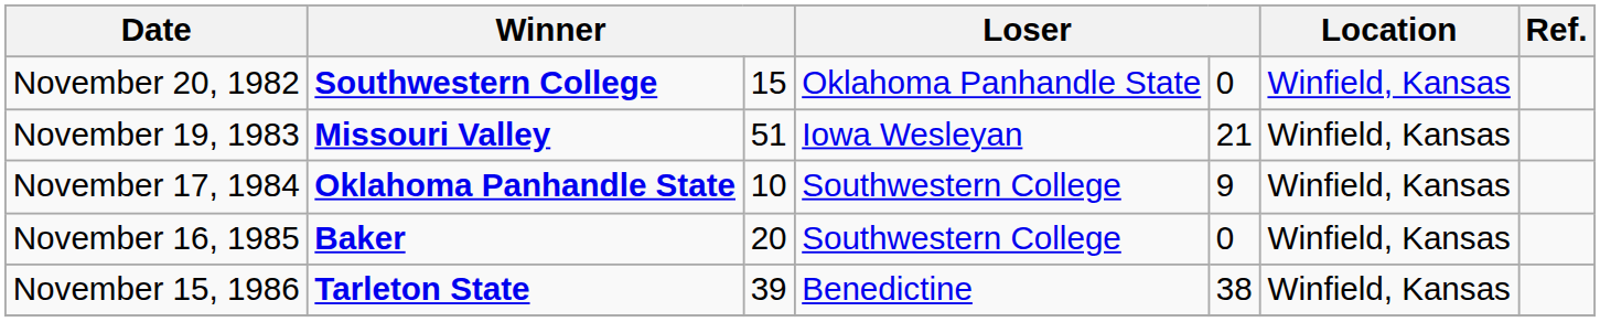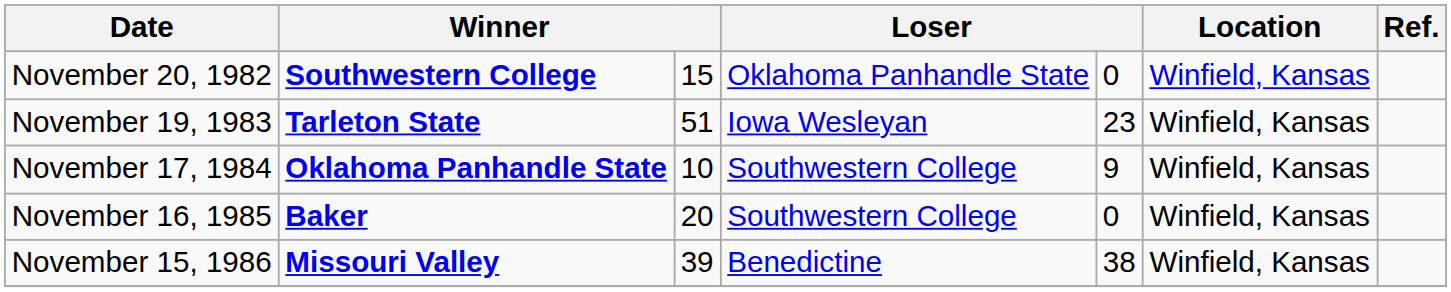November 19, 1983 | column 2: Missouri Valley -> Tarleton State
November 19, 1983 | column 5: 21 -> 23
November 15, 1986 | column 2: Tarleton State -> Missouri Valley
